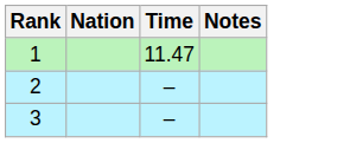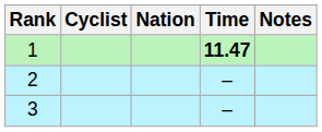+ column: Cyclist
1 | Time: normal -> bold
